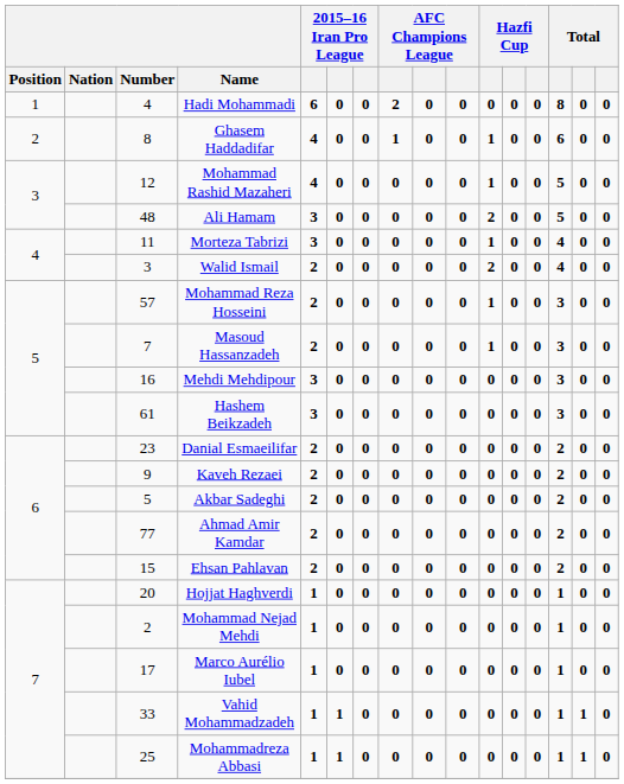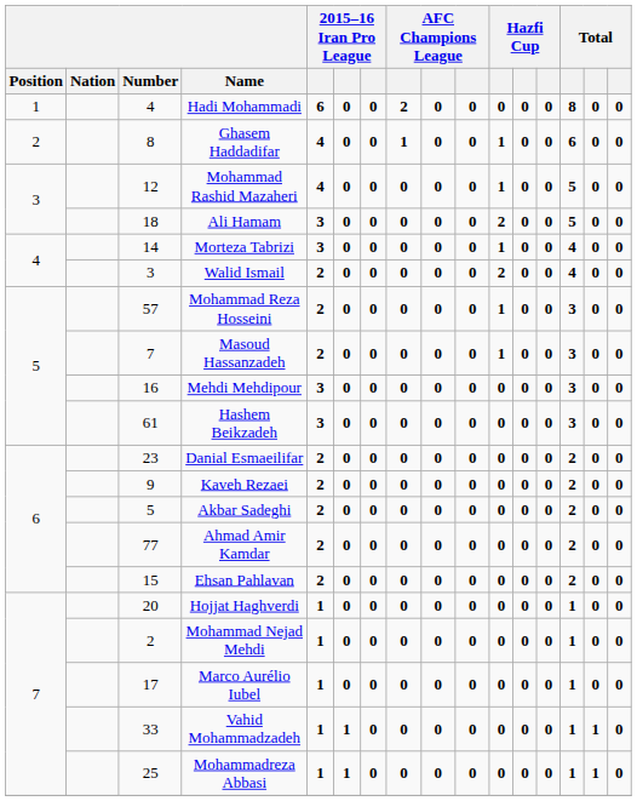Ali Hamam | Number: 48 -> 18
Morteza Tabrizi | Number: 11 -> 14
